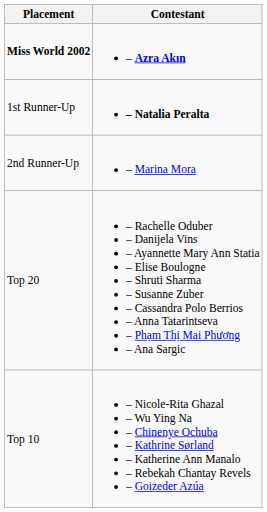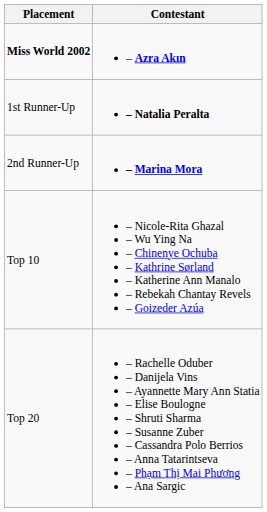2nd Runner-Up | Contestant: normal -> bold
rows swapped: Top 10 <-> Top 20
